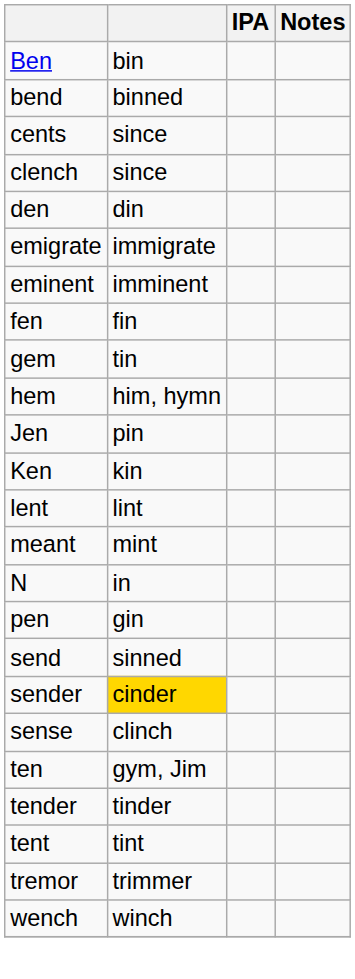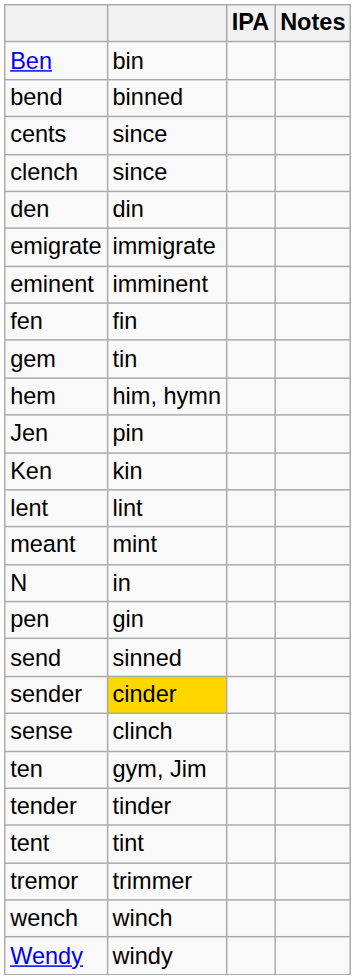+ row: Wendy | windy
